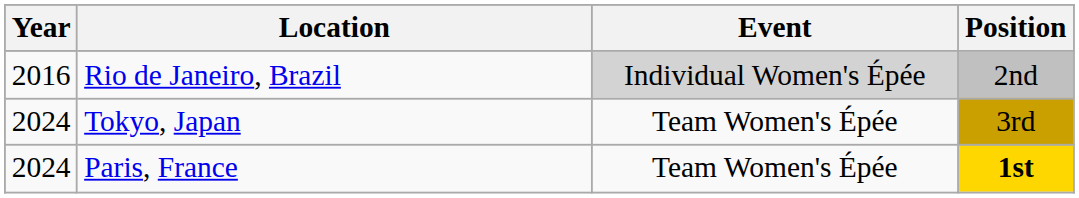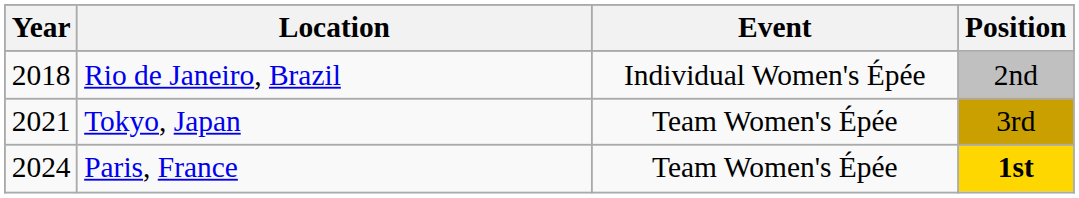Rio de Janeiro, Brazil | Year: 2016 -> 2018
Rio de Janeiro, Brazil | Event: lightgrey background -> no background
Tokyo, Japan | Year: 2024 -> 2021
